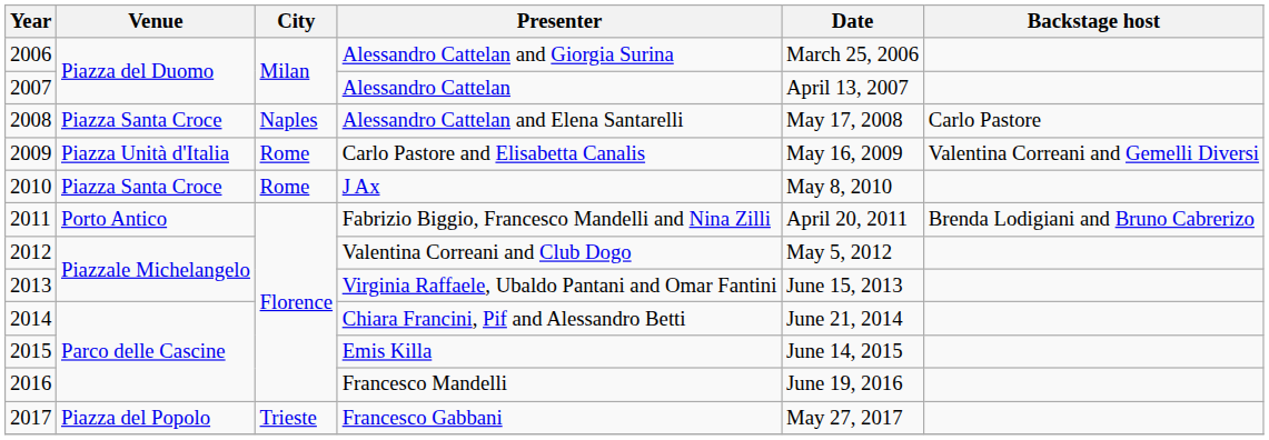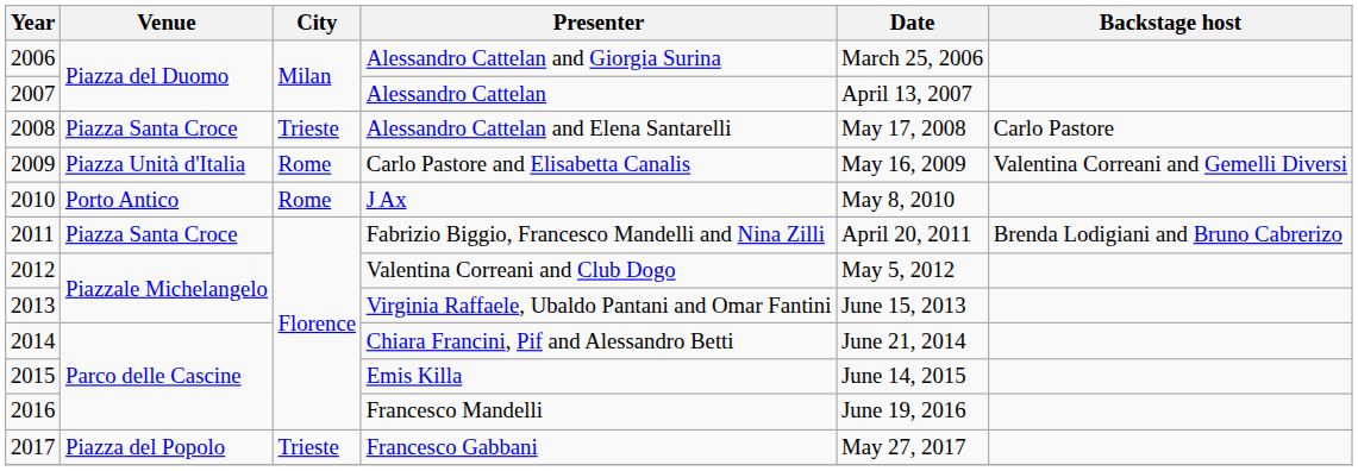Alessandro Cattelan and Elena Santarelli | City: Naples -> Trieste
J Ax | Venue: Piazza Santa Croce -> Porto Antico
Fabrizio Biggio, Francesco Mandelli and Nina Zilli | Venue: Porto Antico -> Piazza Santa Croce
